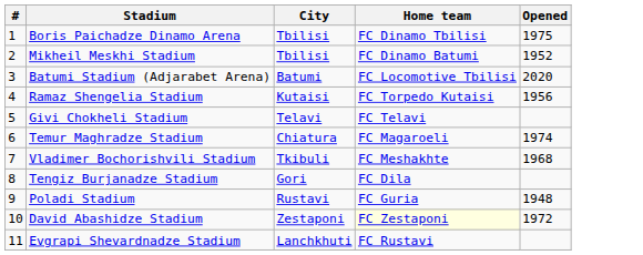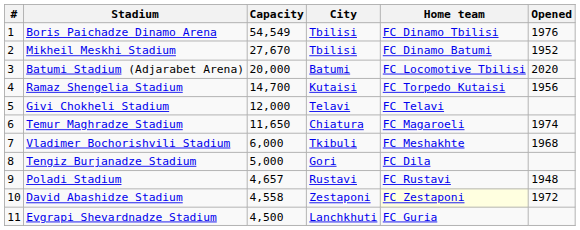+ column: Capacity | 54,549 | 27,670 | 20,000 | 14,700 | 12,000 | 11,650 | 6,000 | 5,000 | 4,657 | 4,558 | 4,500
Boris Paichadze Dinamo Arena | Opened: 1975 -> 1976
Poladi Stadium | Home team: FC Guria -> FC Rustavi
Evgrapi Shevardnadze Stadium | Home team: FC Rustavi -> FC Guria
